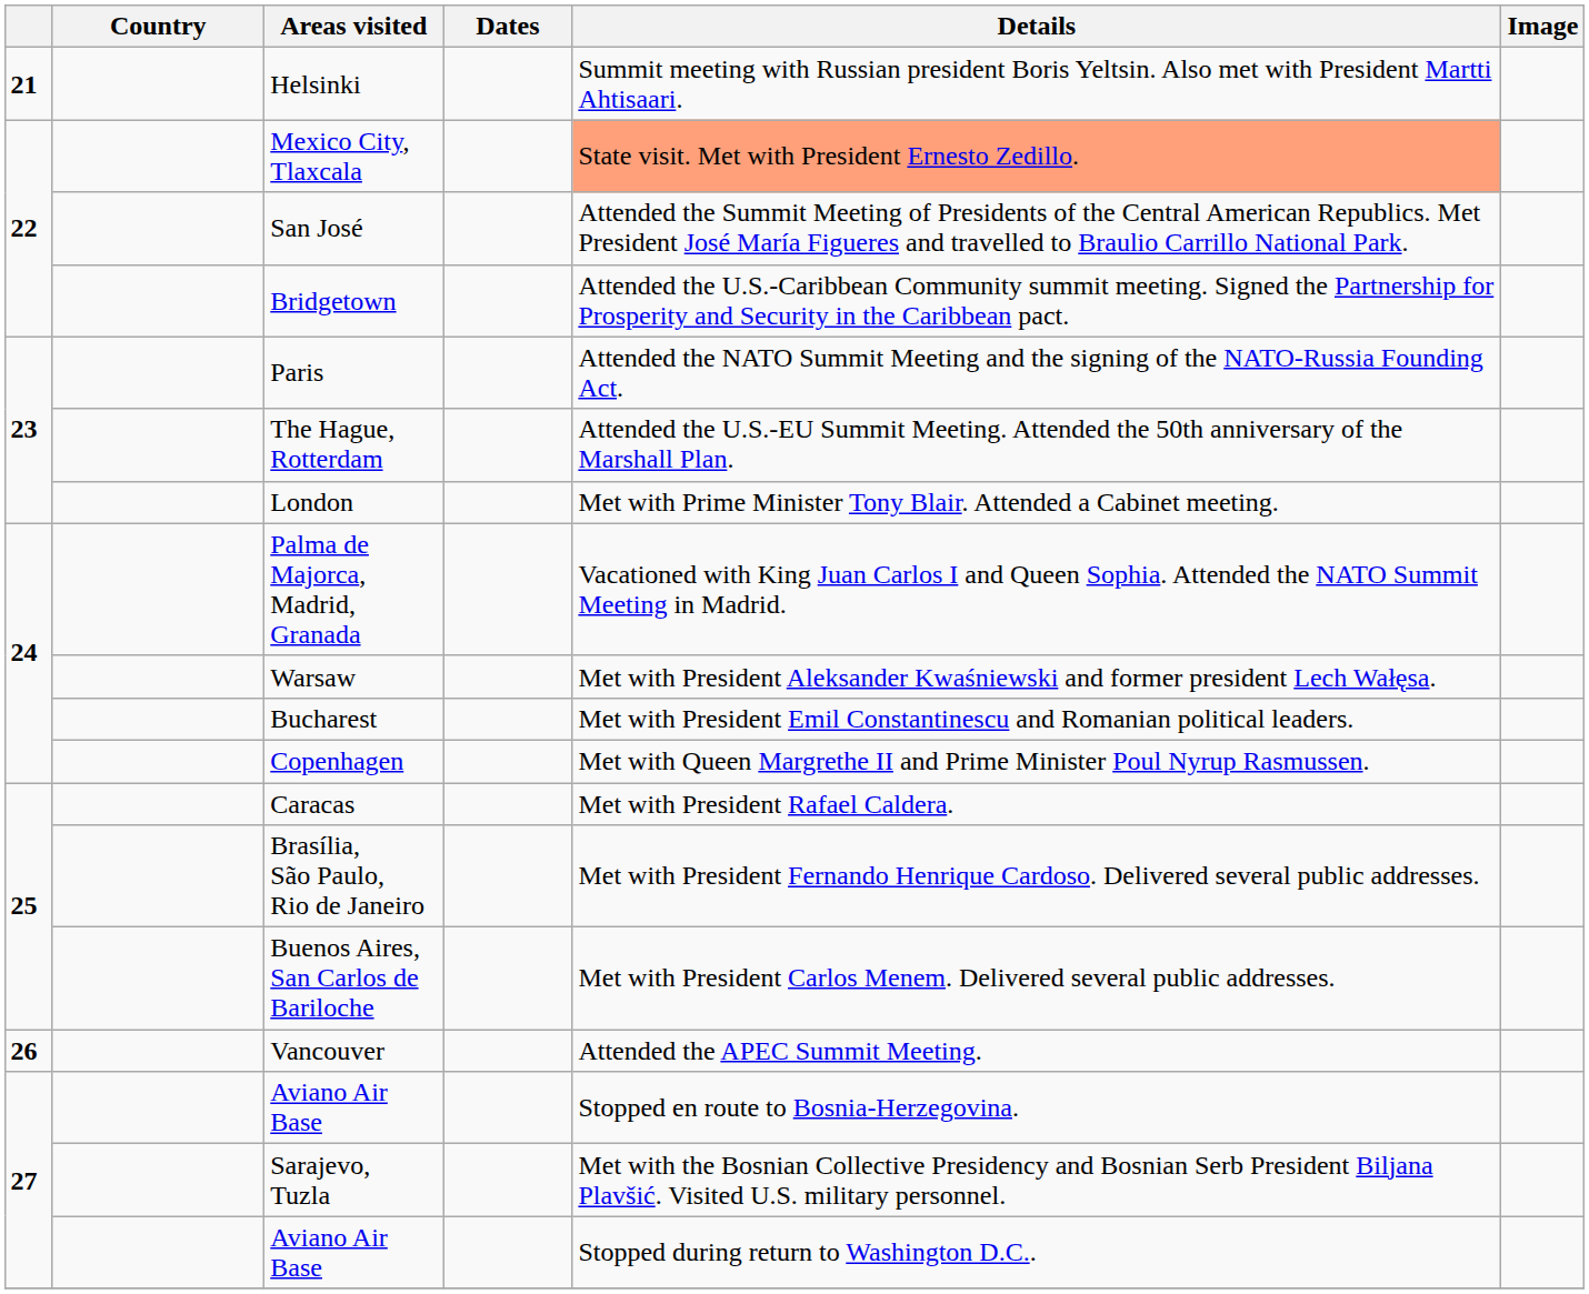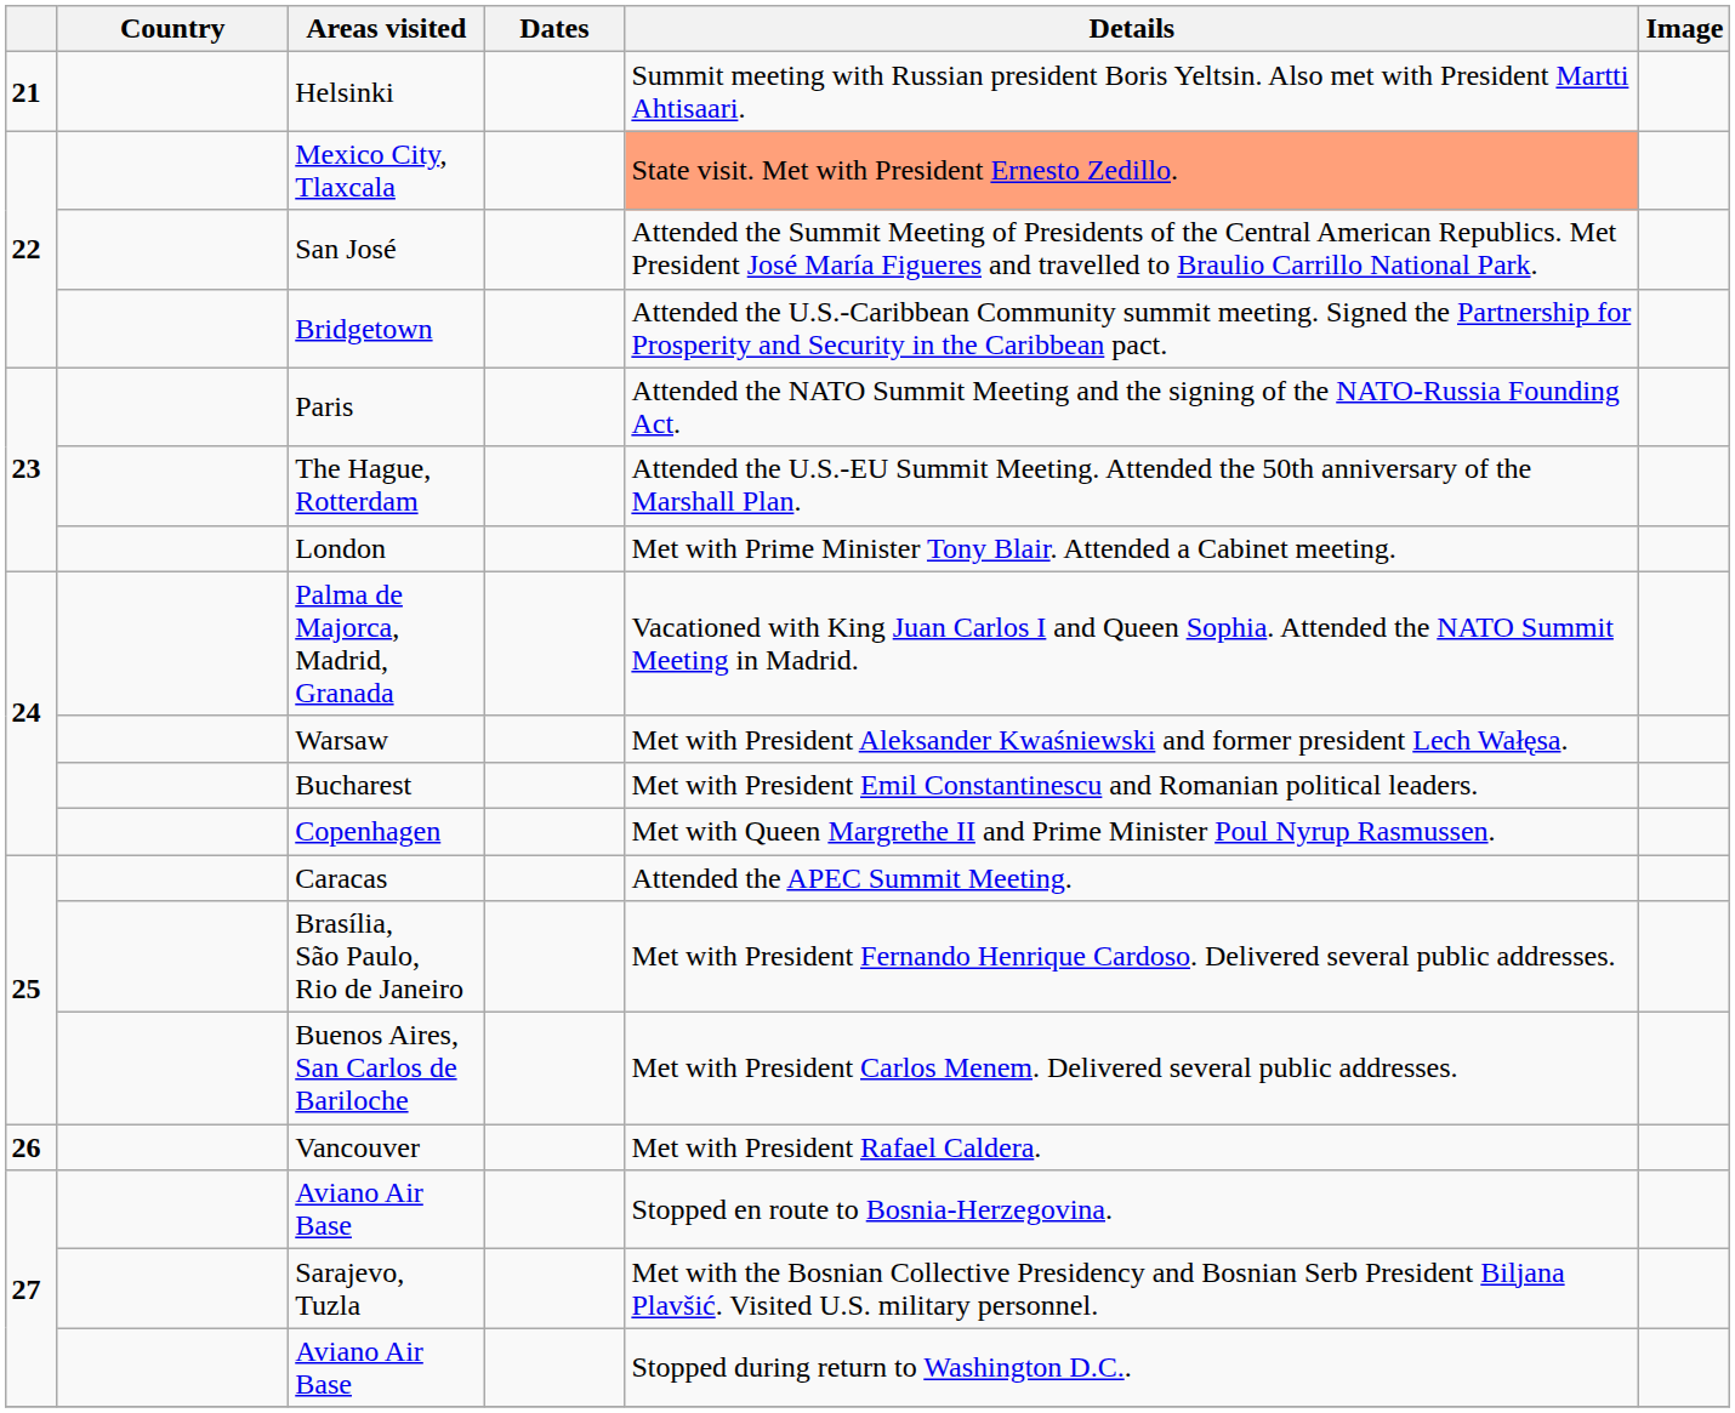Caracas | Details: Met with President Rafael Caldera. -> Attended the APEC Summit Meeting.
Vancouver | Details: Attended the APEC Summit Meeting. -> Met with President Rafael Caldera.
